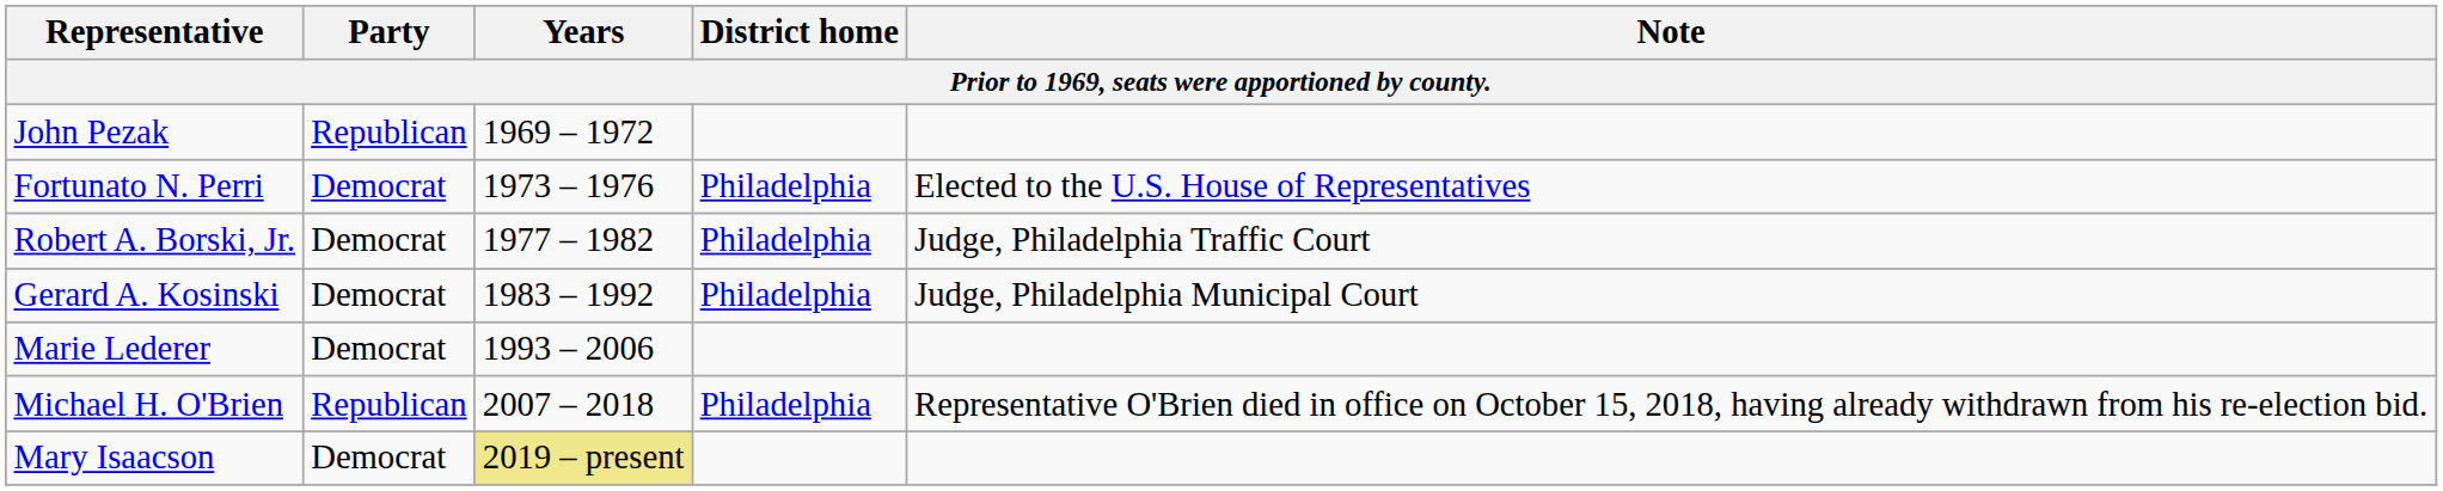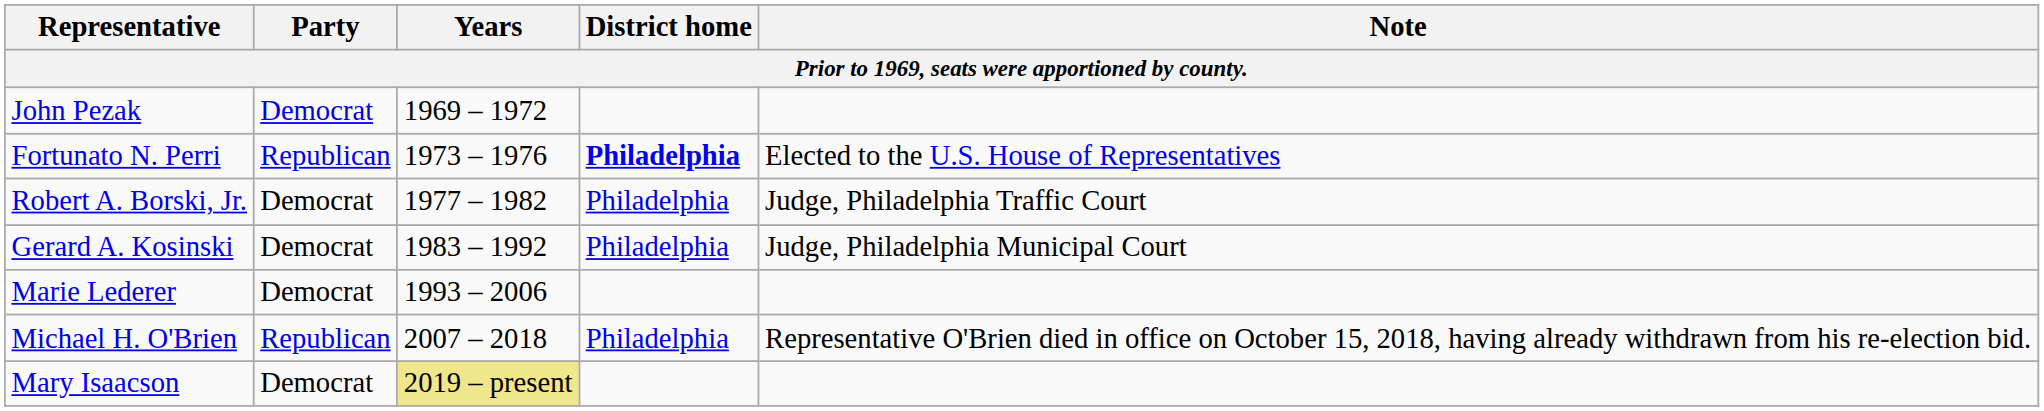John Pezak | Party: Republican -> Democrat
Fortunato N. Perri | Party: Democrat -> Republican
Fortunato N. Perri | District home: normal -> bold
